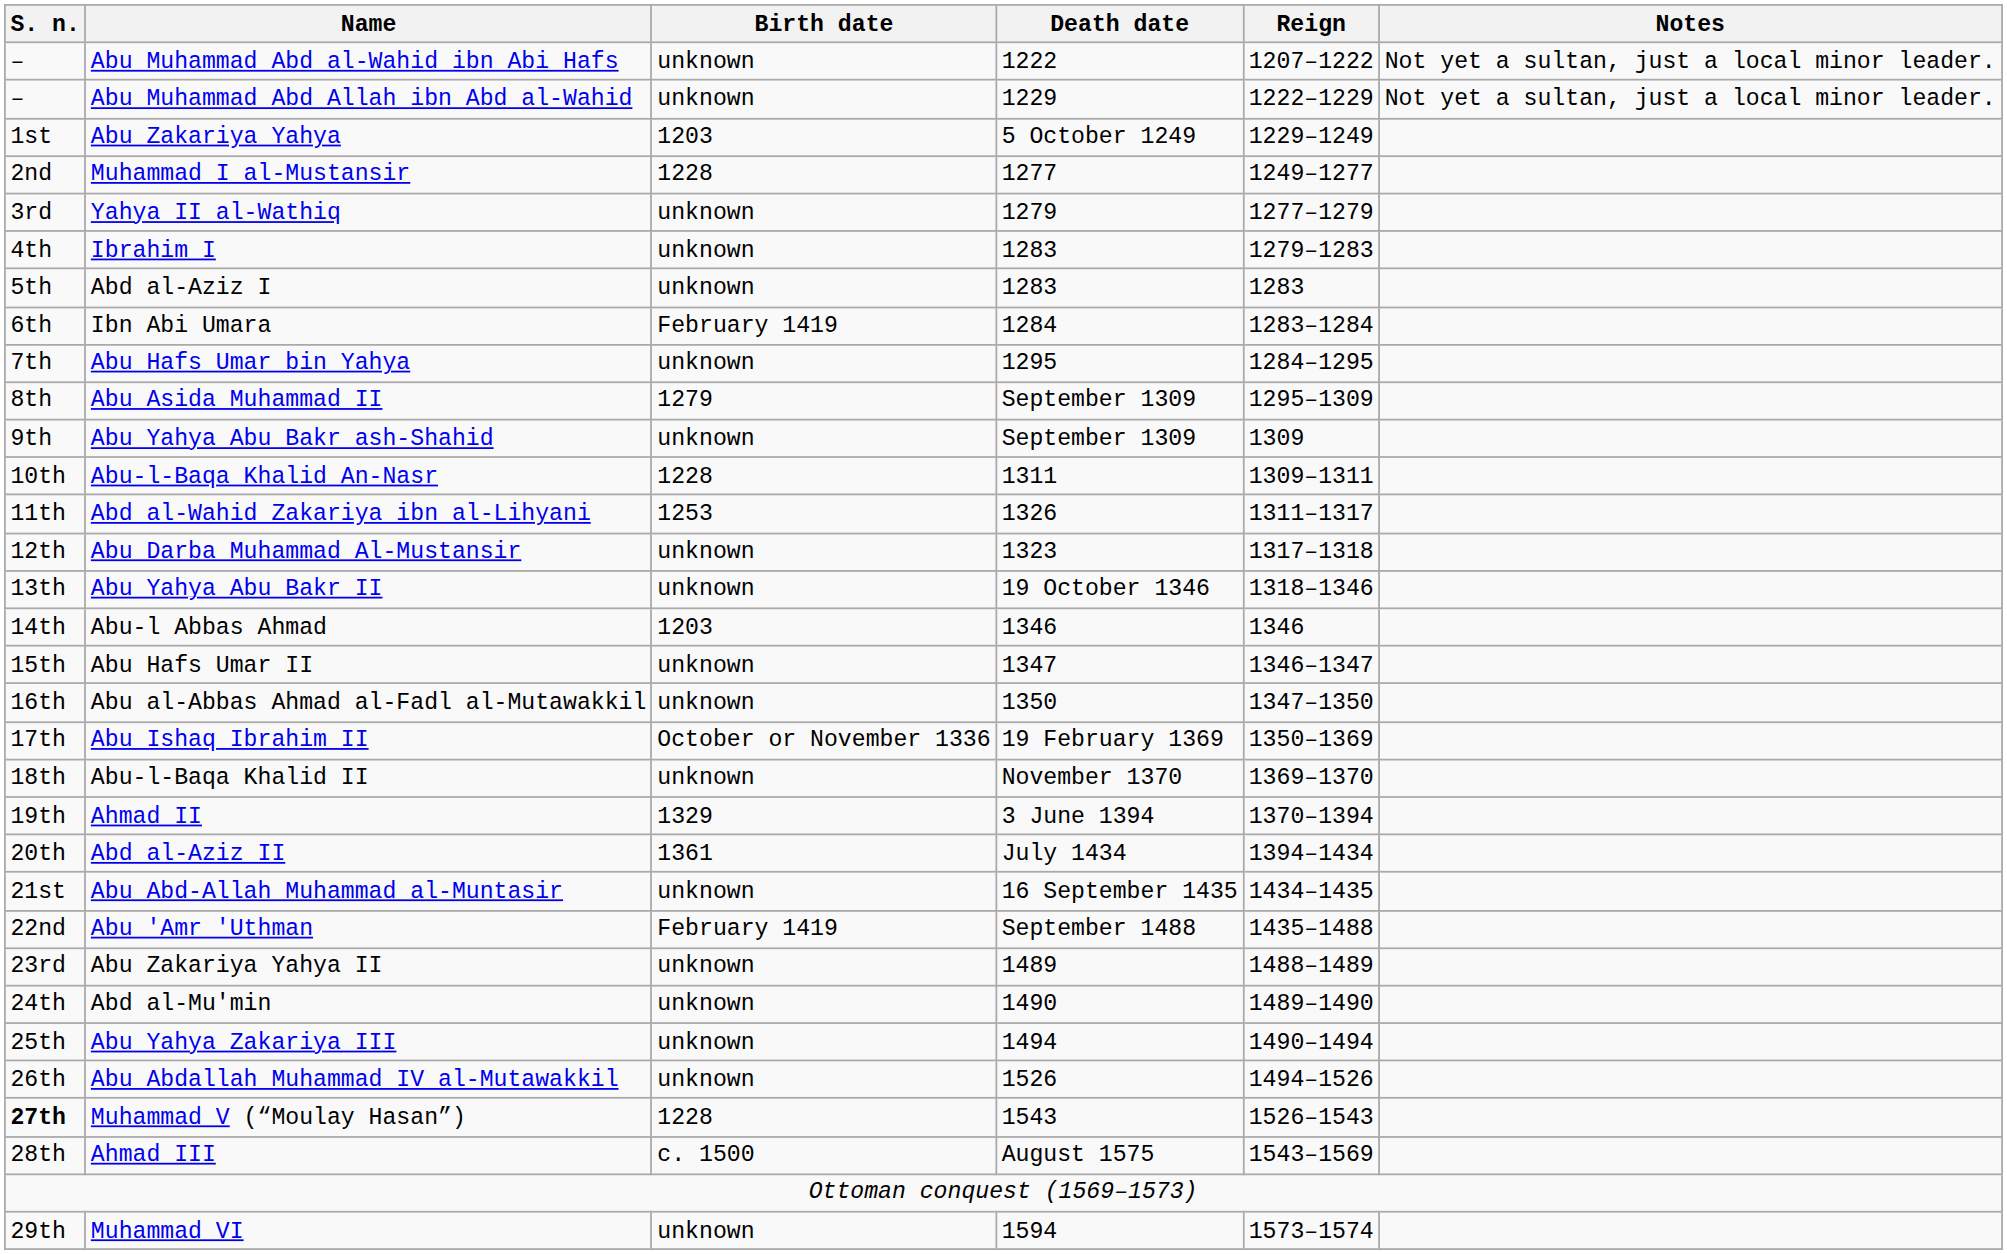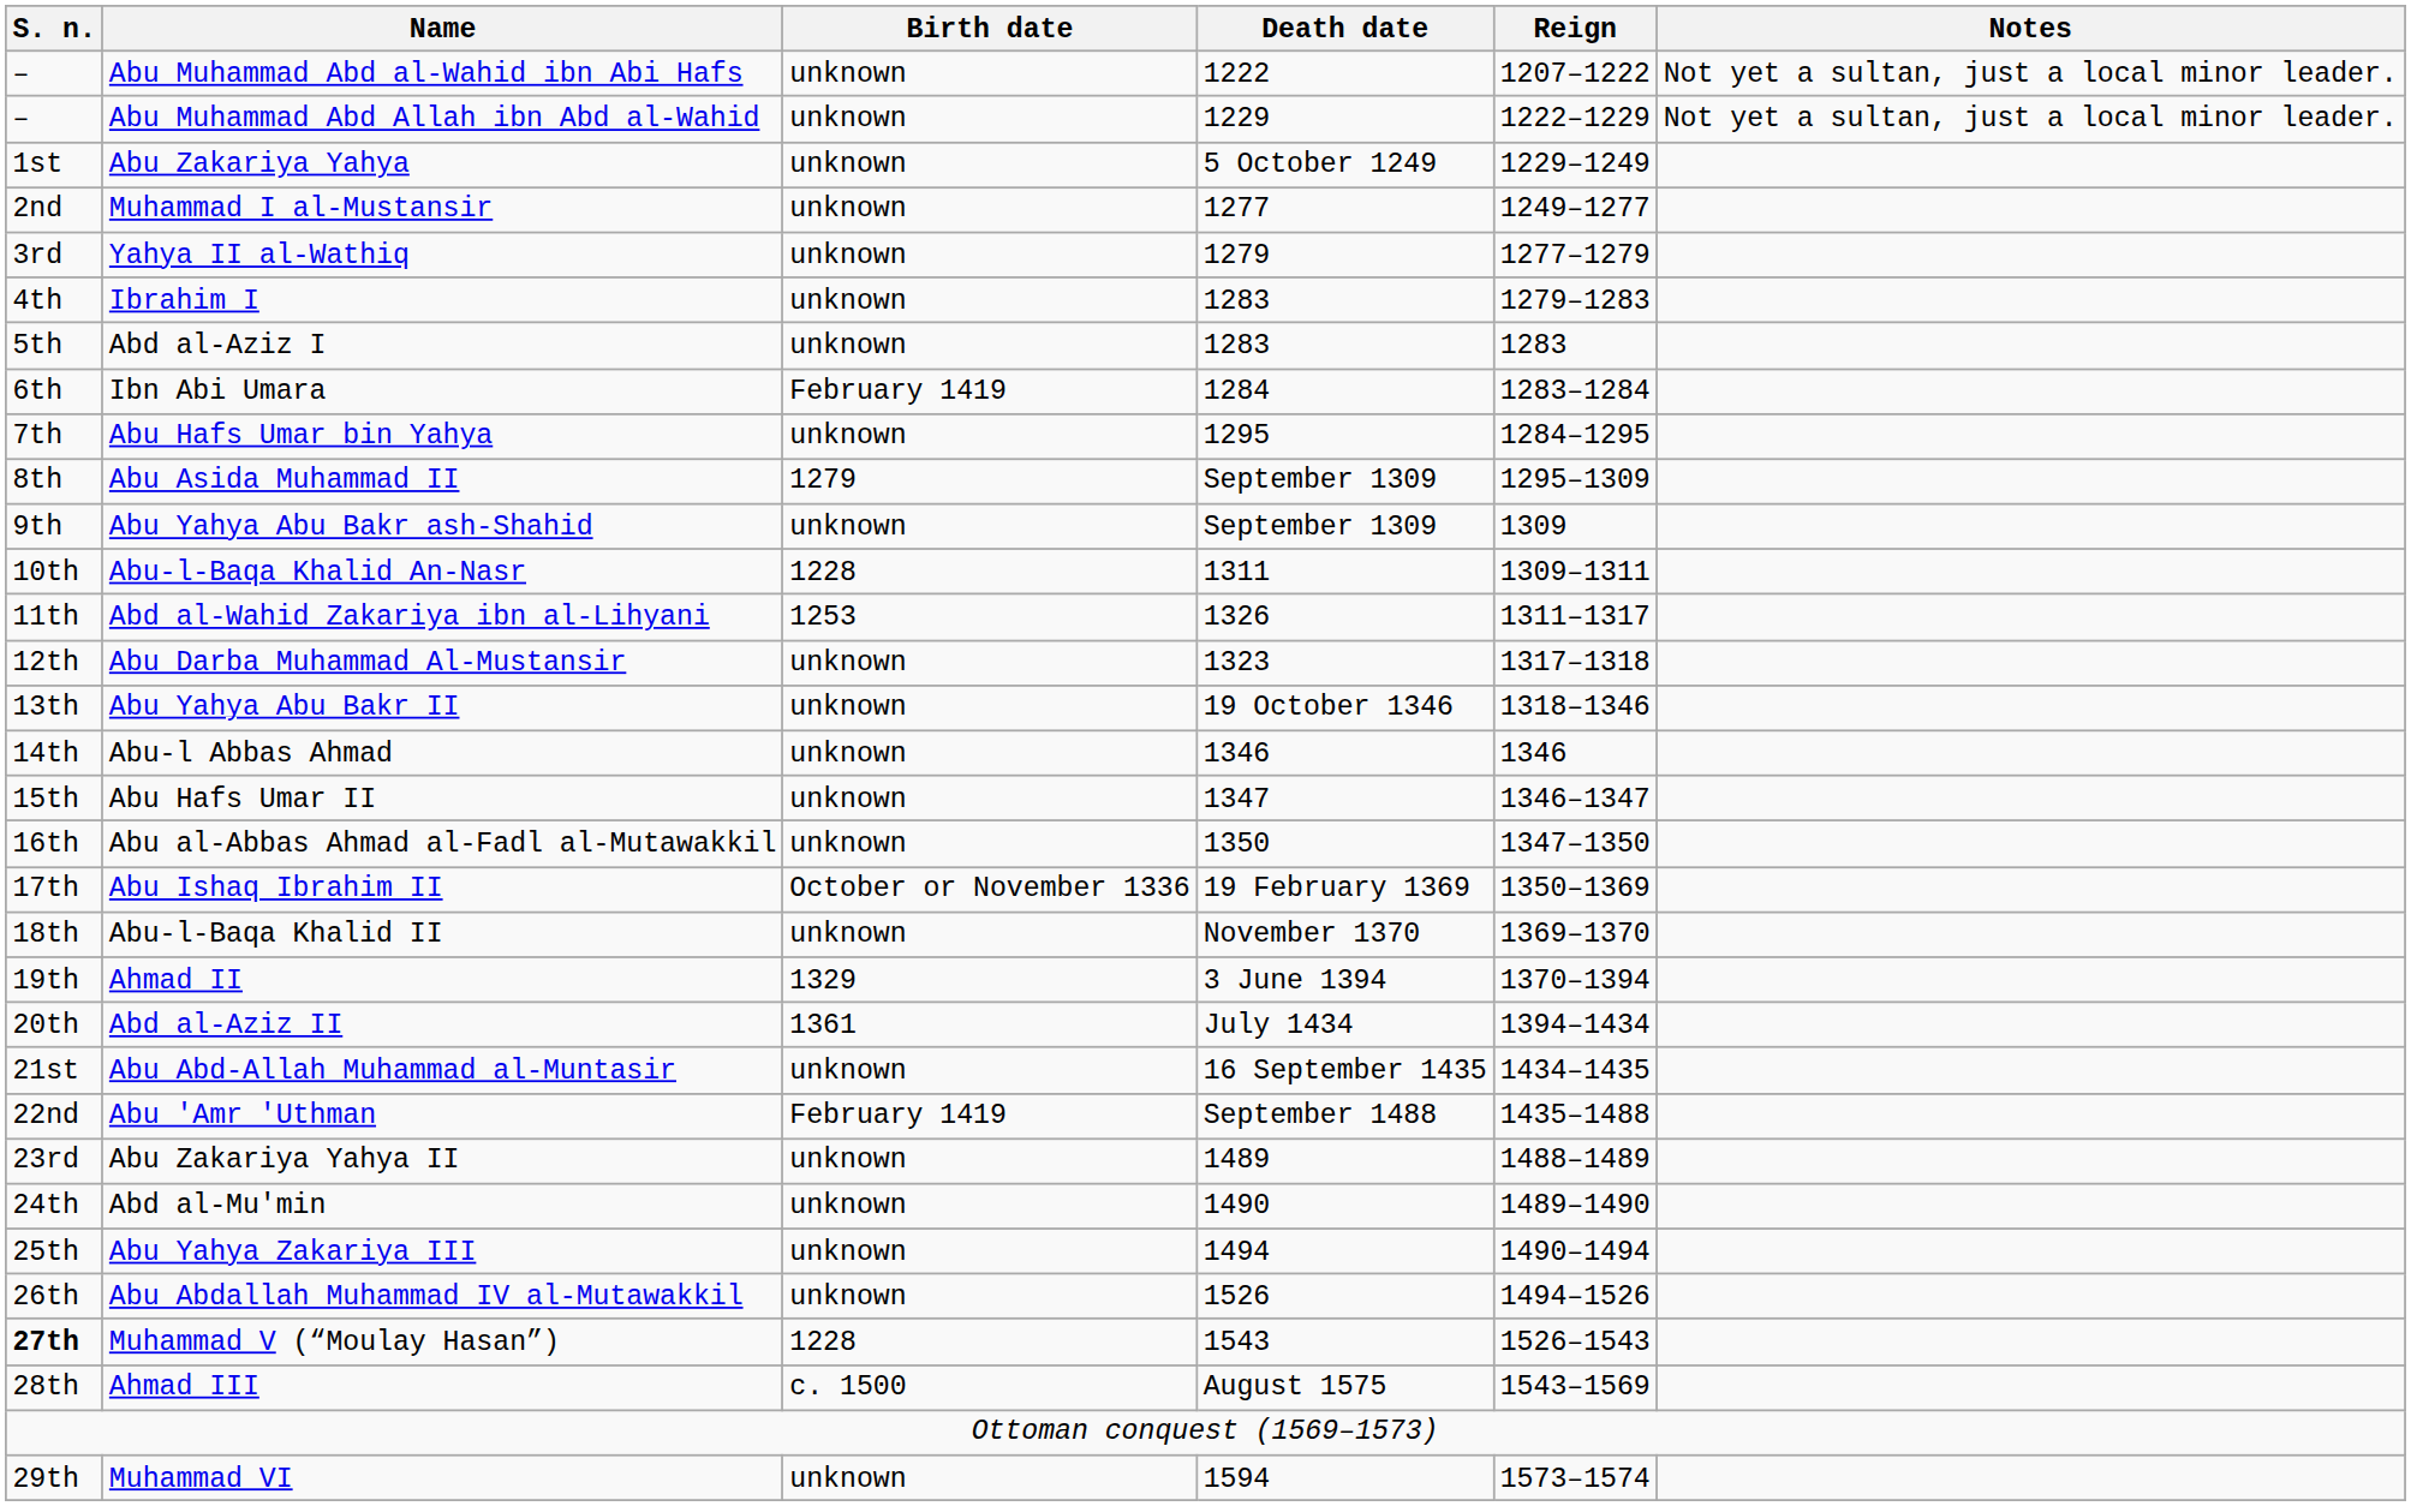Abu Zakariya Yahya | Birth date: 1203 -> unknown
Muhammad I al-Mustansir | Birth date: 1228 -> unknown
Abu-l Abbas Ahmad | Birth date: 1203 -> unknown
